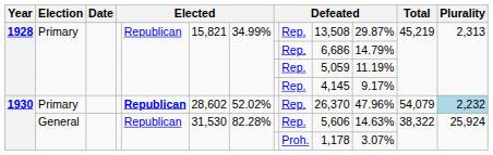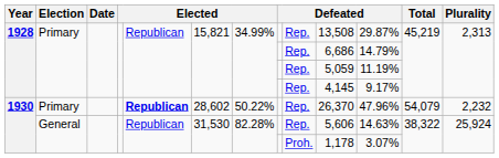1930 / Primary | column 7: 52.02% -> 50.22%
1930 / Primary | Plurality: lightblue background -> no background
